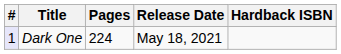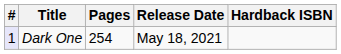Dark One | Pages: 224 -> 254
